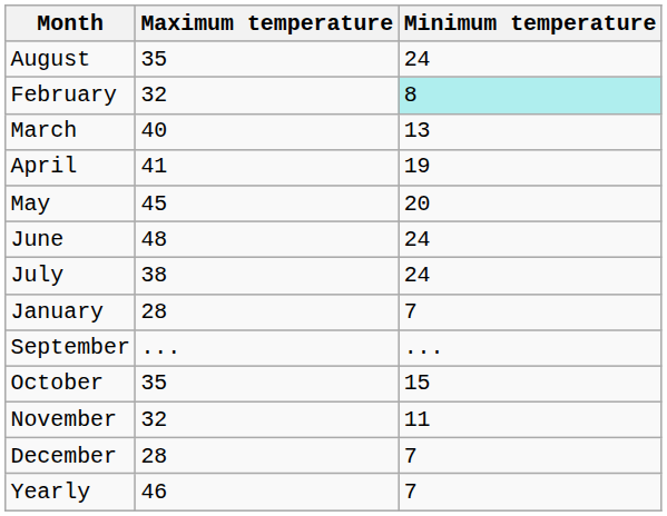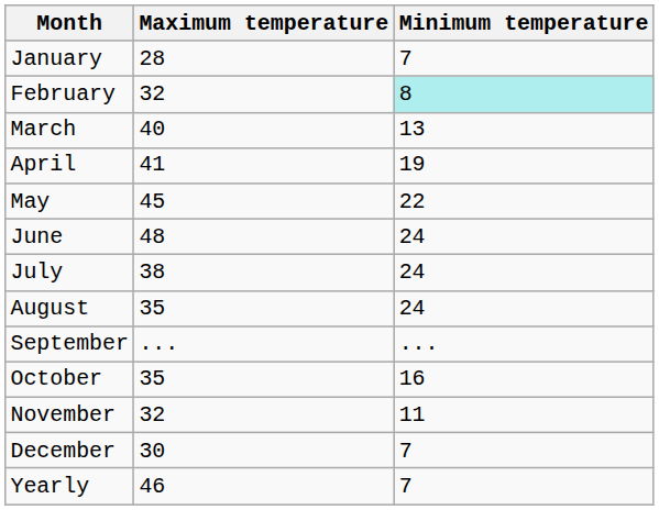rows swapped: January <-> August
May | Minimum temperature: 20 -> 22
October | Minimum temperature: 15 -> 16
December | Maximum temperature: 28 -> 30
